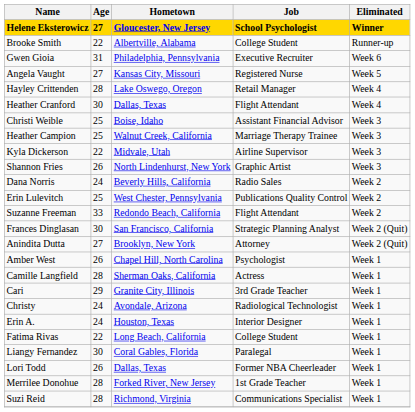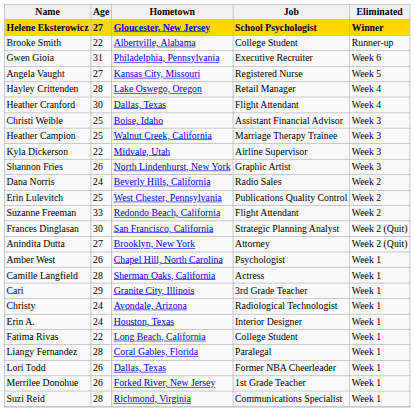Liangy Fernandez | Age: 30 -> 28
Merrilee Donohue | Age: 28 -> 26
